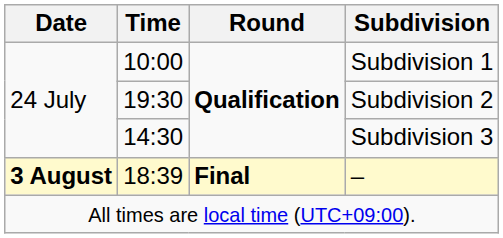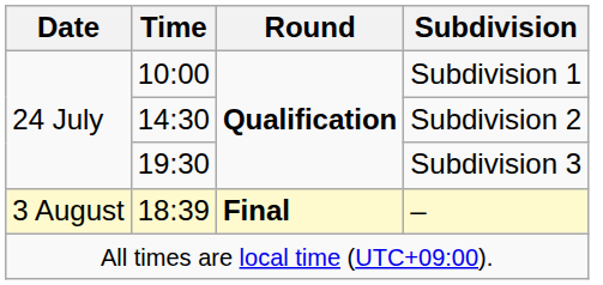Subdivision 2 | Time: 19:30 -> 14:30
Subdivision 3 | Time: 14:30 -> 19:30
– | Date: bold -> normal
